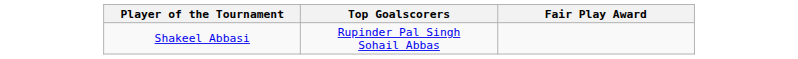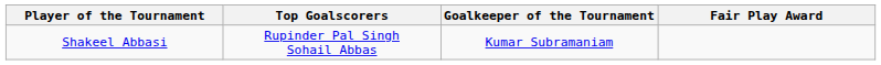+ column: Goalkeeper of the Tournament | Kumar Subramaniam
